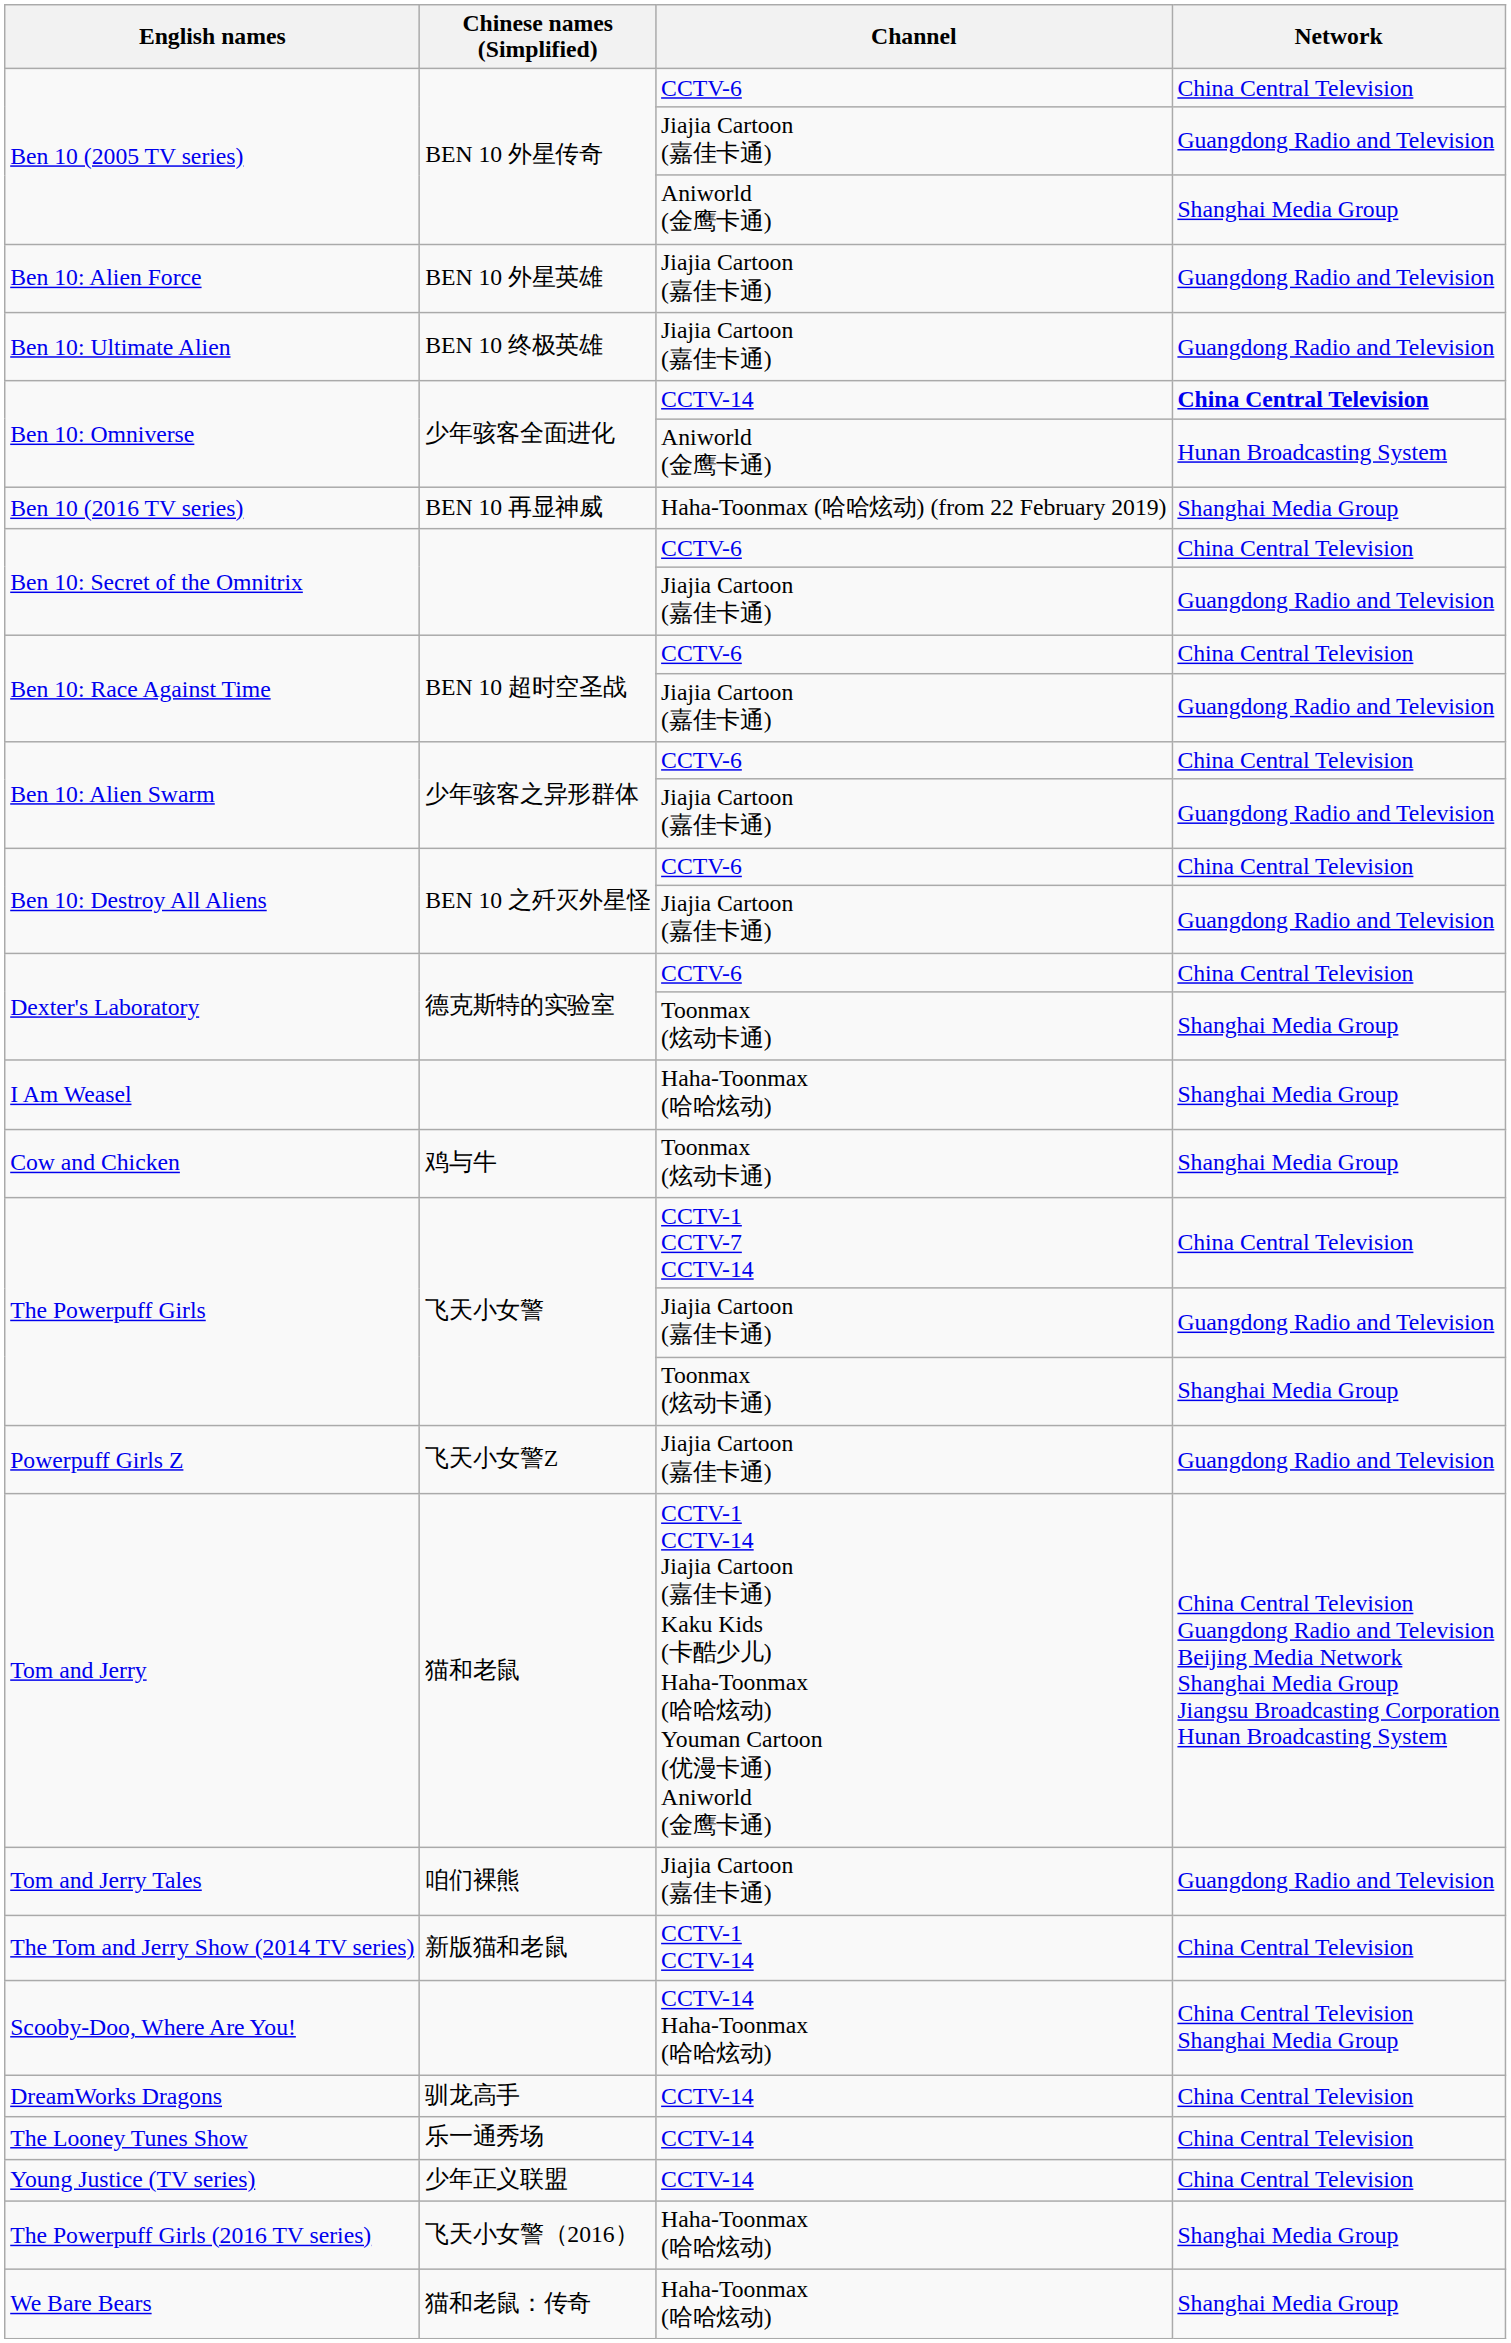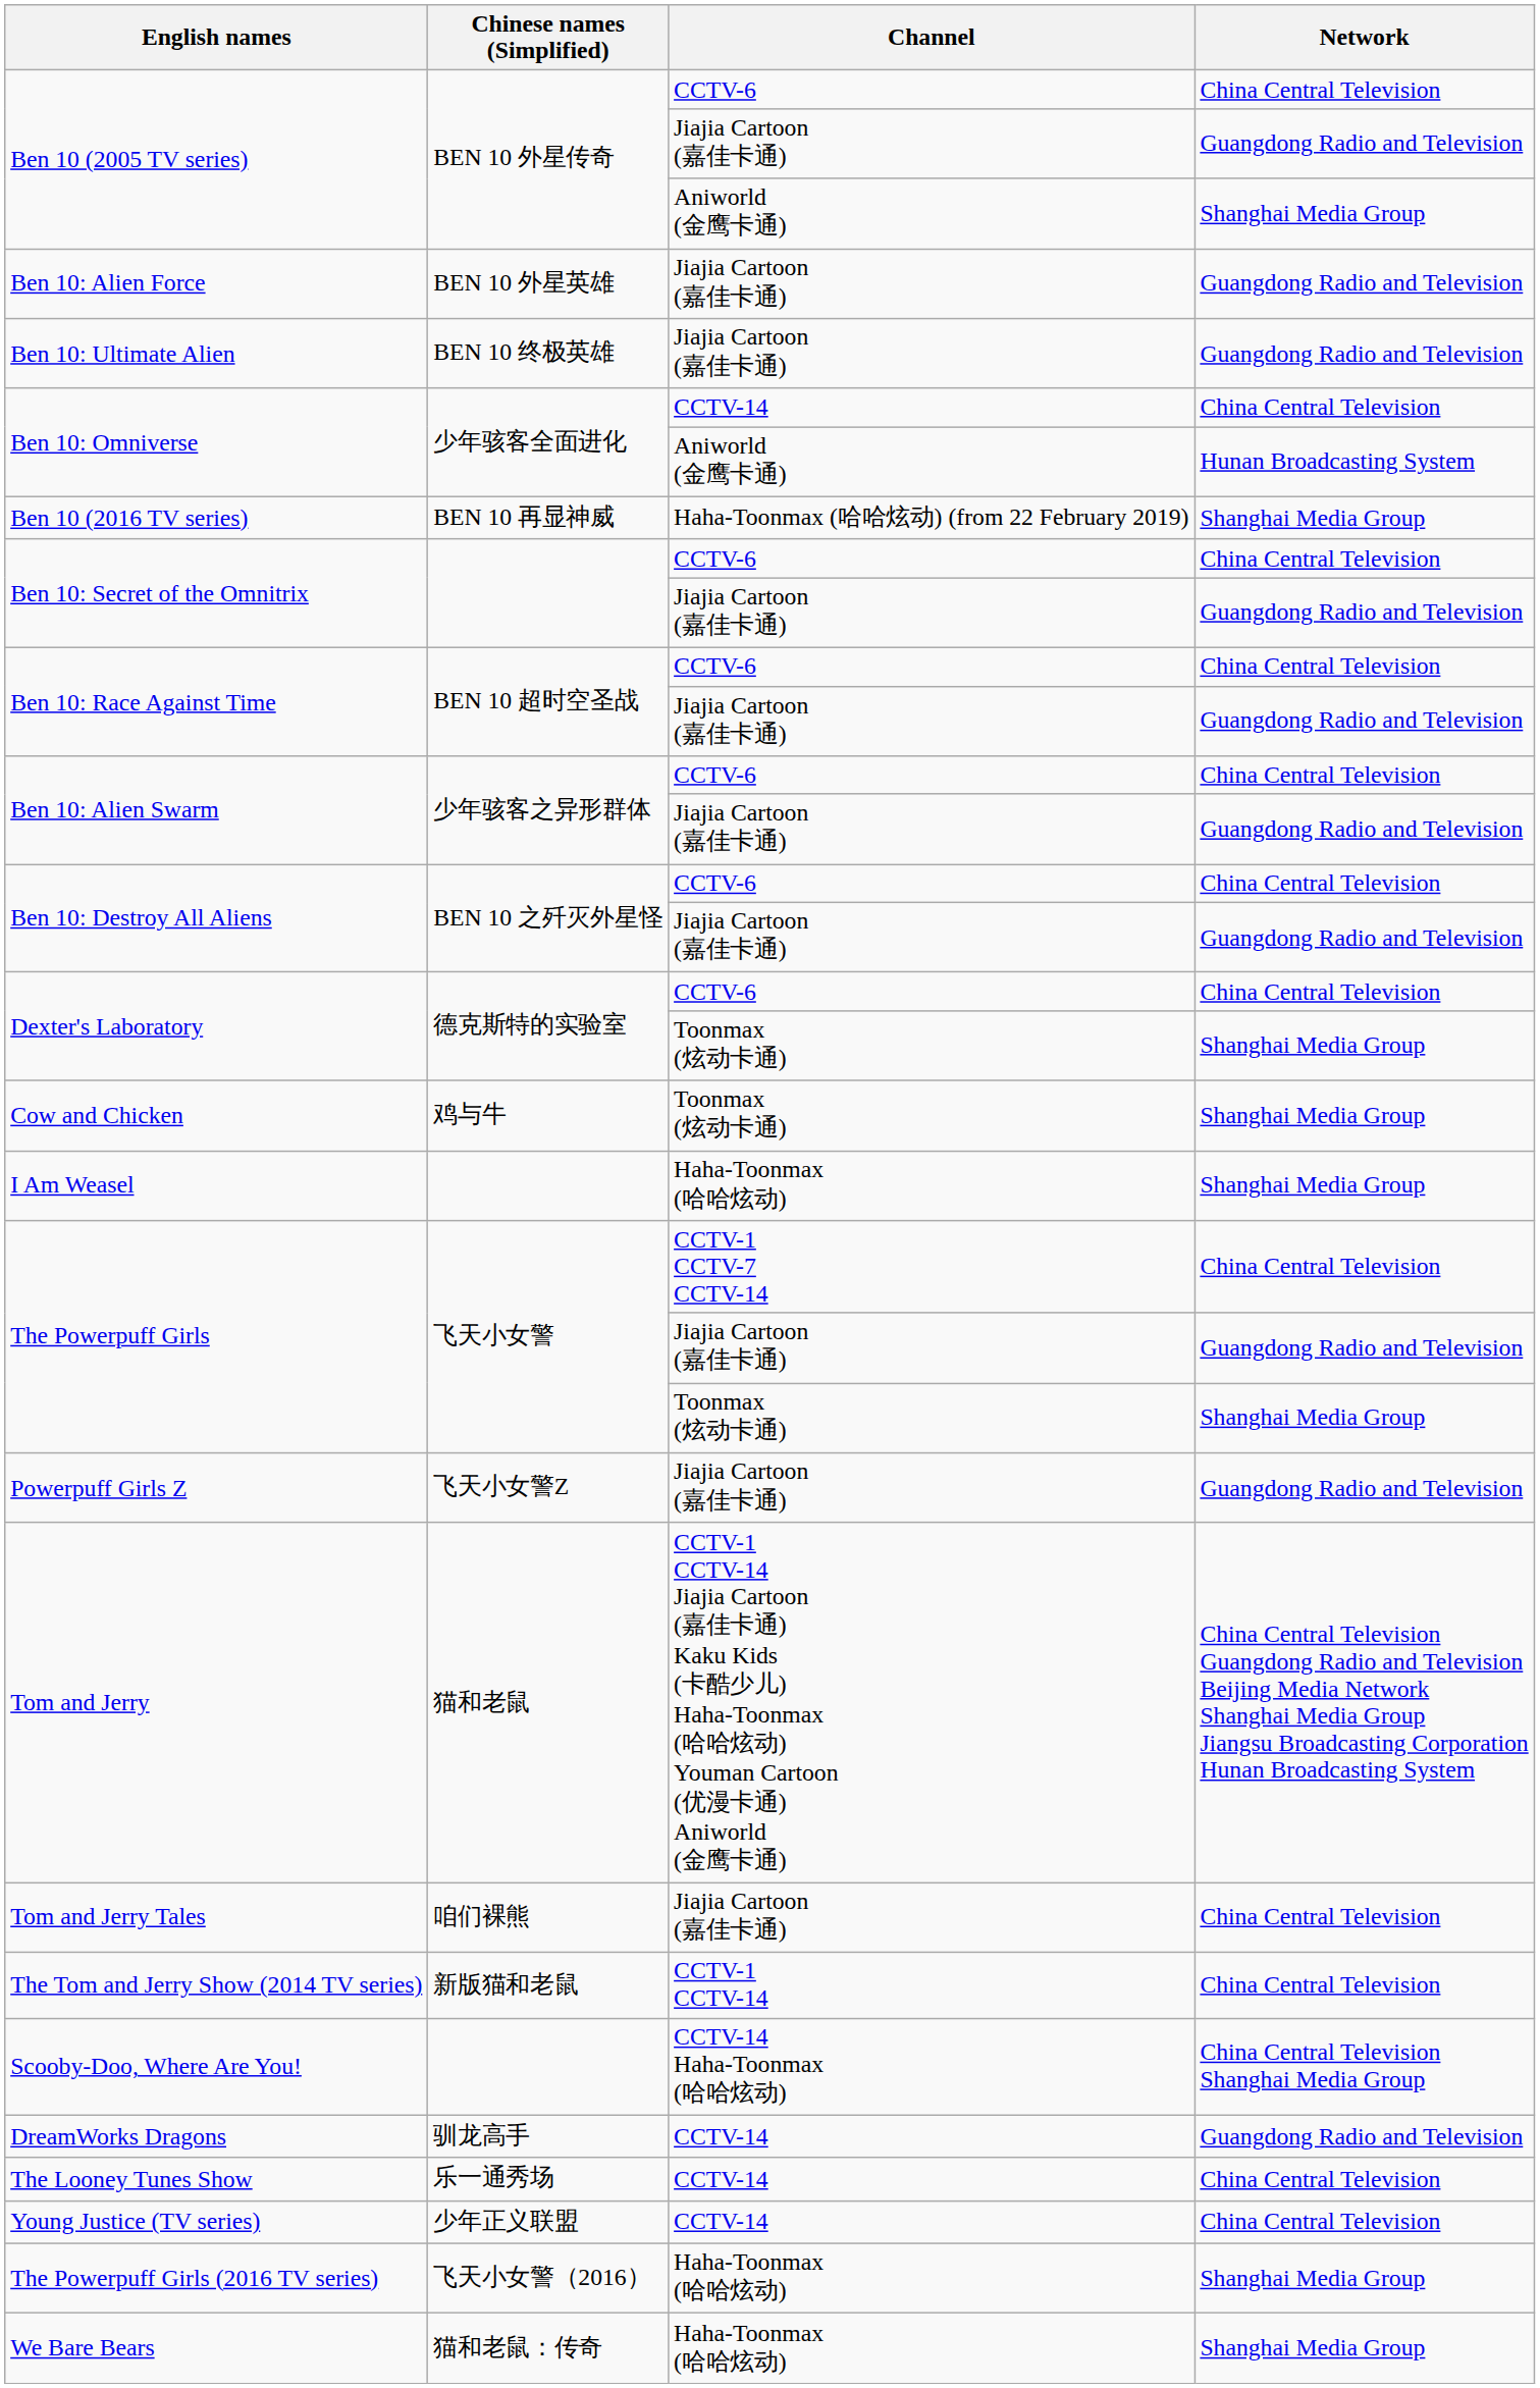Ben 10: Omniverse / CCTV-14 | Network: bold -> normal
rows swapped: Cow and Chicken <-> I Am Weasel
Tom and Jerry Tales | Network: Guangdong Radio and Television -> China Central Television
DreamWorks Dragons | Network: China Central Television -> Guangdong Radio and Television
